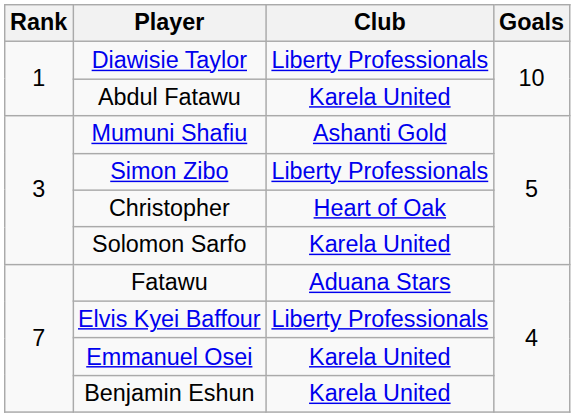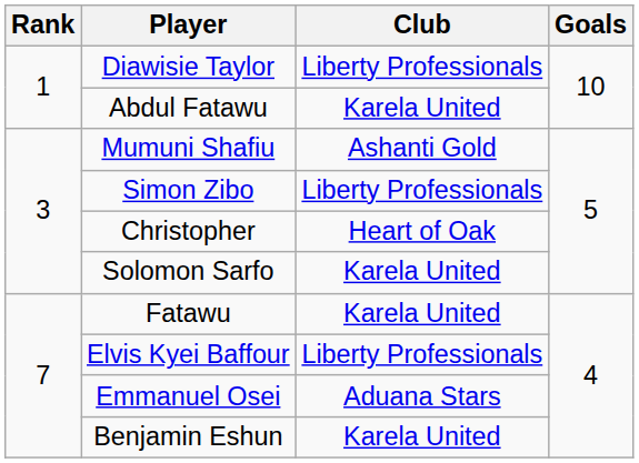Fatawu | Club: Aduana Stars -> Karela United
Emmanuel Osei | Club: Karela United -> Aduana Stars
